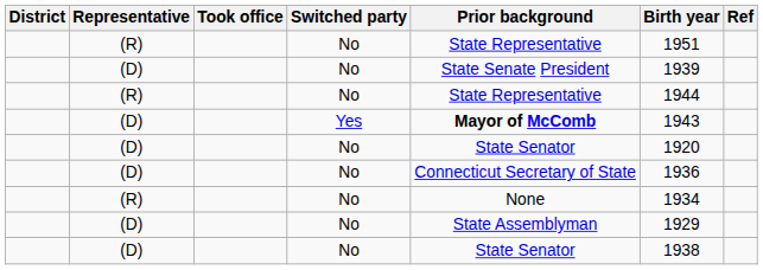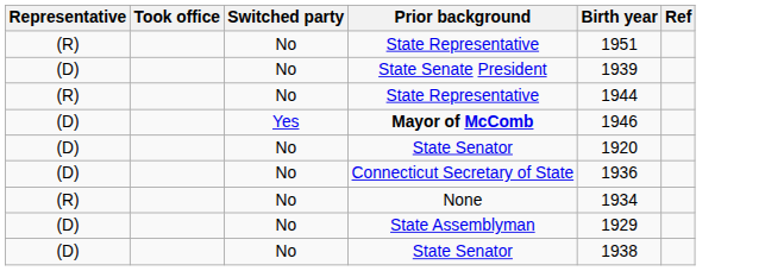- column: District
(D) / Yes | Birth year: 1943 -> 1946
